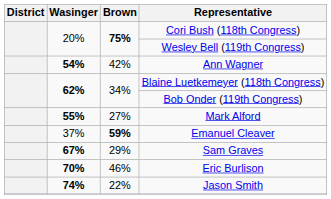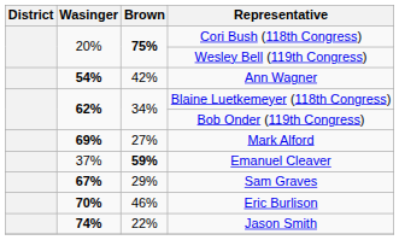Mark Alford | Wasinger: 55% -> 69%
